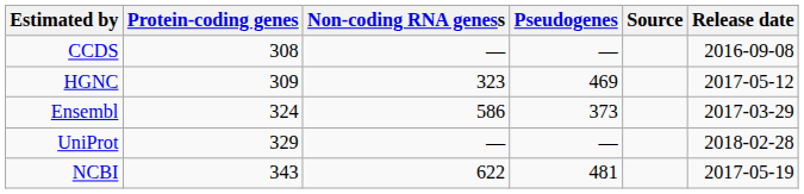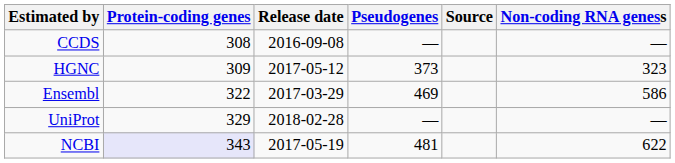columns swapped: Non-coding RNA geness <-> Release date
HGNC | Pseudogenes: 469 -> 373
Ensembl | Protein-coding genes: 324 -> 322
Ensembl | Pseudogenes: 373 -> 469
NCBI | Protein-coding genes: no background -> lavender background
